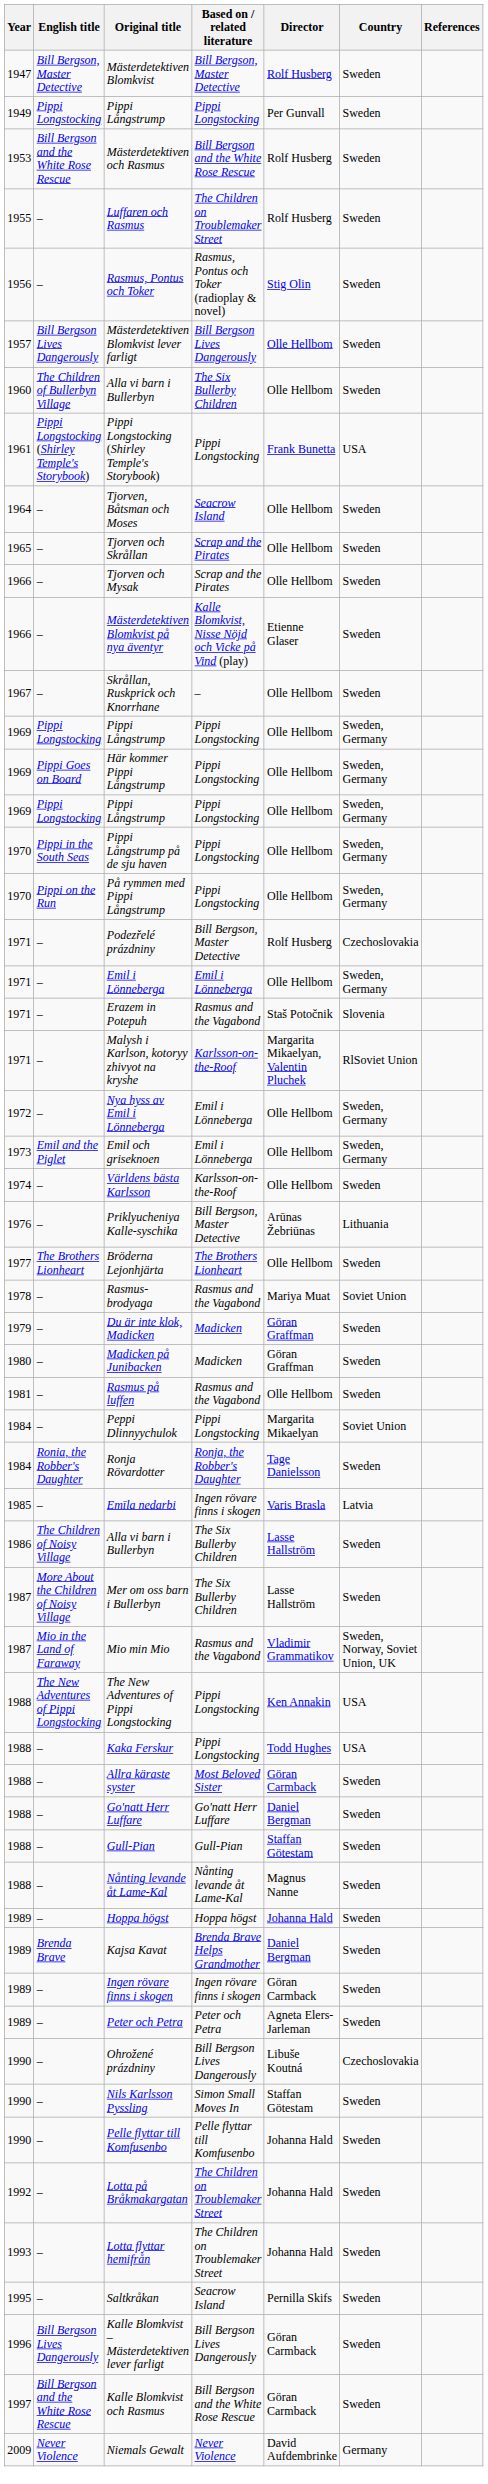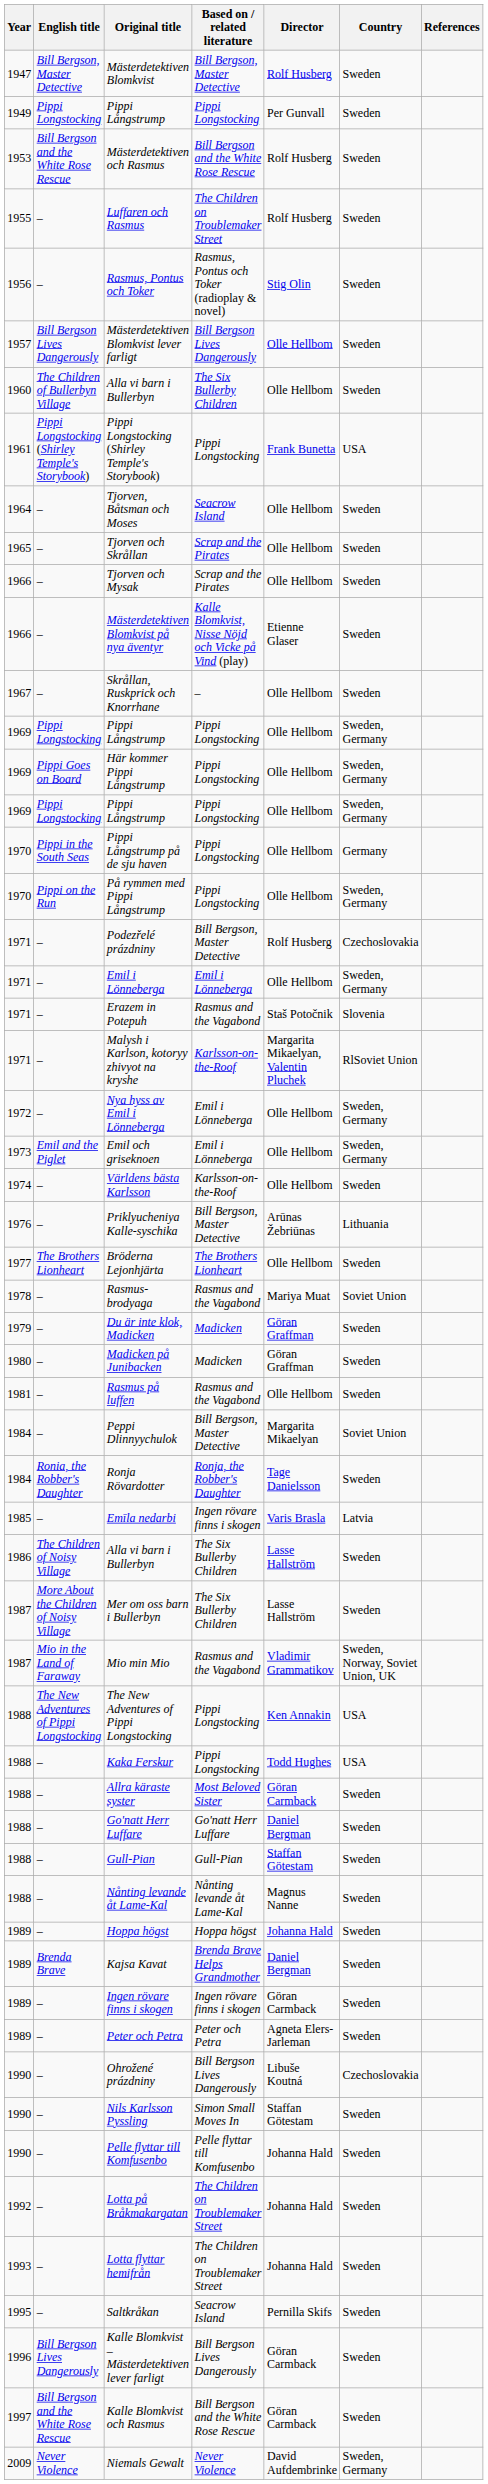Pippi Långstrump på de sju haven | Country: Sweden, Germany -> Germany
Peppi Dlinnyychulok | Based on / related literature: Pippi Longstocking -> Bill Bergson, Master Detective
Niemals Gewalt | Country: Germany -> Sweden, Germany
